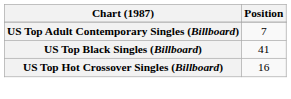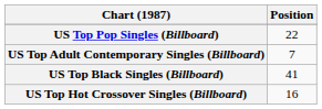+ row: US Top Pop Singles (Billboard) | 22
